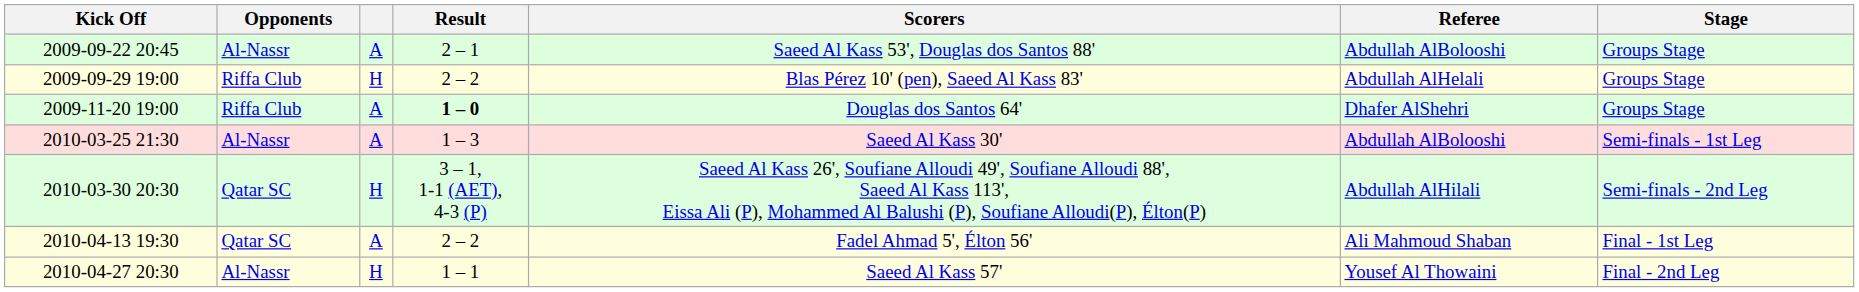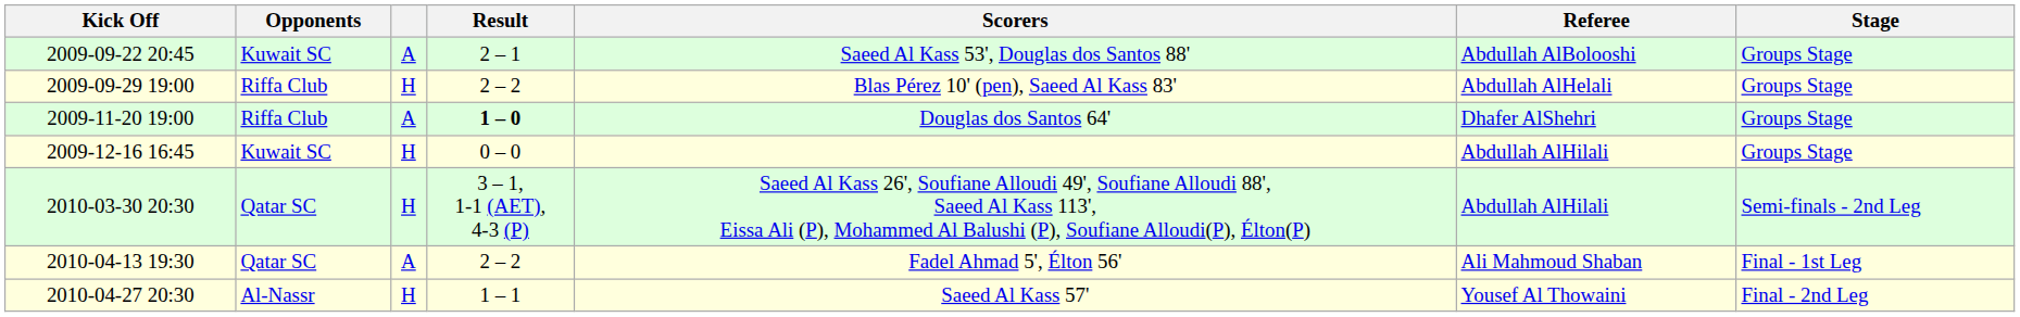2009-09-22 20:45 | Opponents: Al-Nassr -> Kuwait SC
+ row: 2009-12-16 16:45 | Kuwait SC | H | 0 – 0 | Abdullah AlHilali | Groups Stage
- row: 2010-03-25 21:30 | Al-Nassr | A | 1 – 3 | Saeed Al Kass 30' | Abdullah AlBolooshi | Semi-finals - 1st Leg
